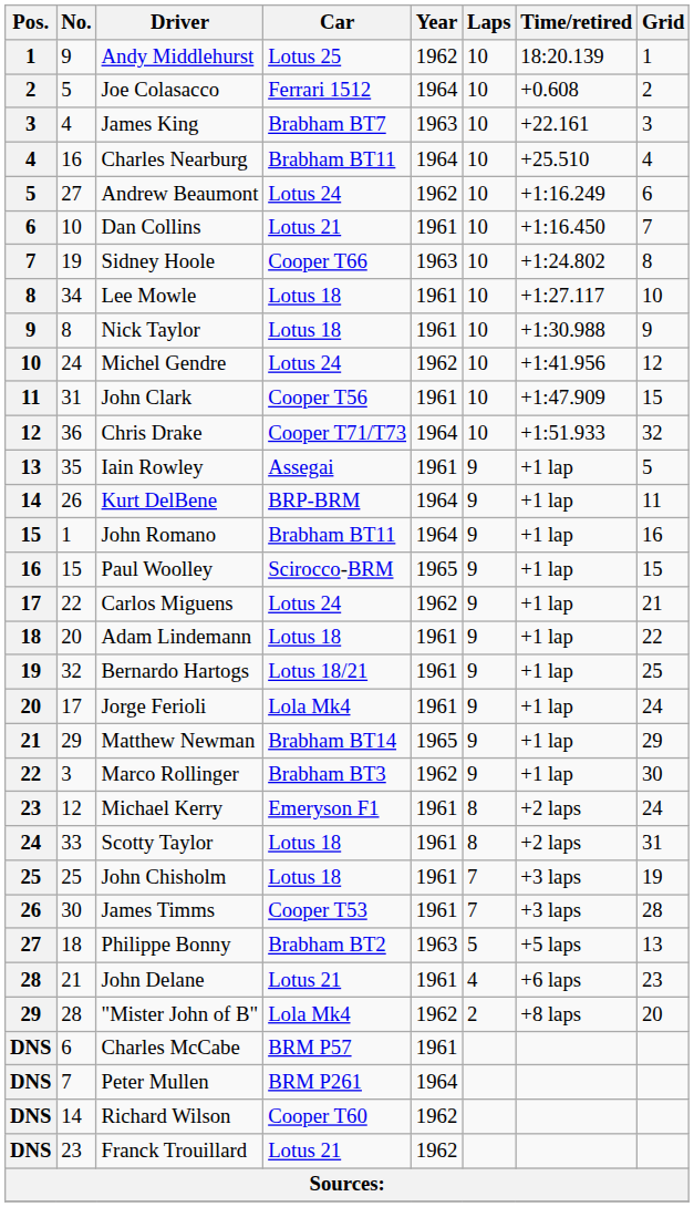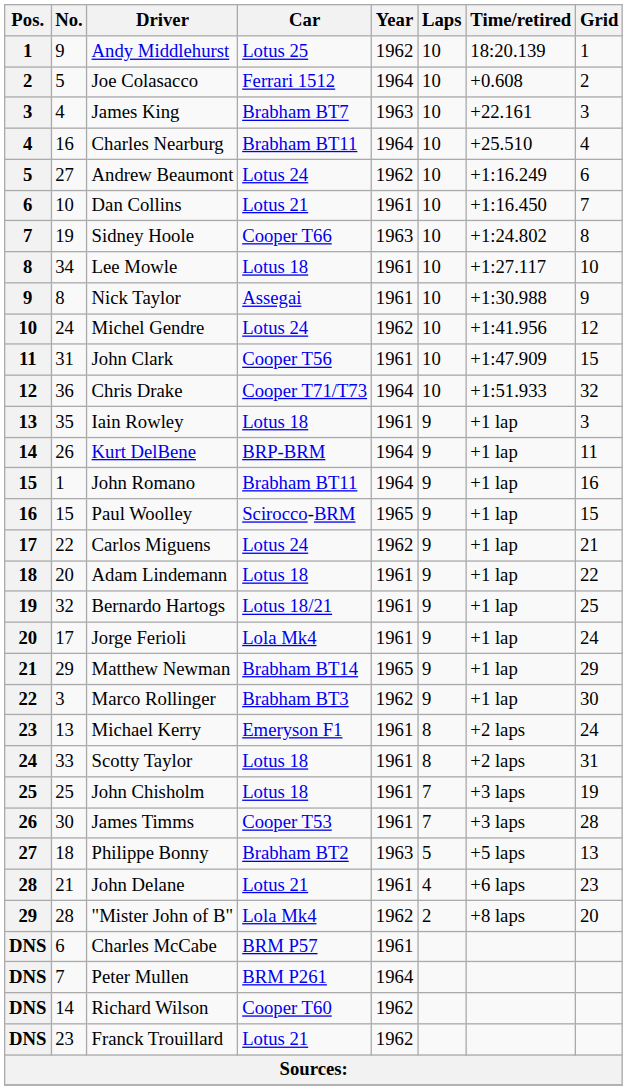Nick Taylor | Car: Lotus 18 -> Assegai
Iain Rowley | Car: Assegai -> Lotus 18
Iain Rowley | Grid: 5 -> 3
Michael Kerry | No.: 12 -> 13
